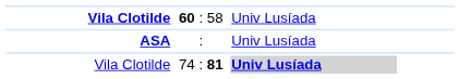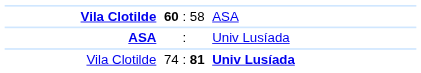60 : 58 | column 3: Univ Lusíada -> ASA
74 : 81 | column 3: lightgrey background -> no background
